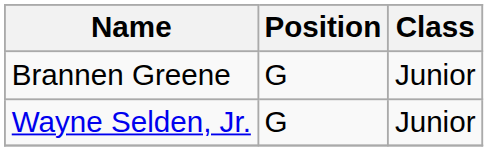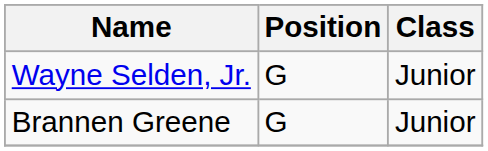rows swapped: Wayne Selden, Jr. <-> Brannen Greene
